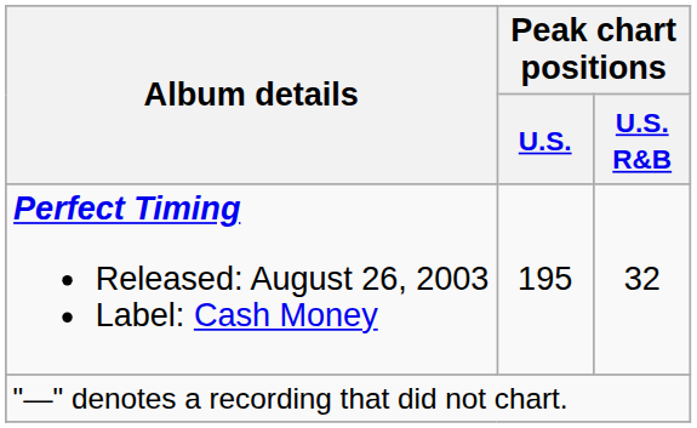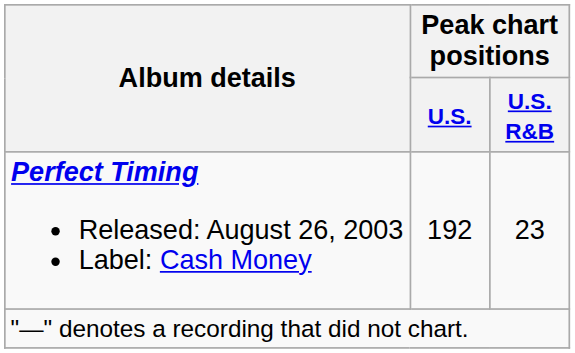Perfect Timing Released: August 26, 2003 Label: Cash Money | Peak chart positions / U.S.: 195 -> 192
Perfect Timing Released: August 26, 2003 Label: Cash Money | Peak chart positions / U.S. R&B: 32 -> 23
